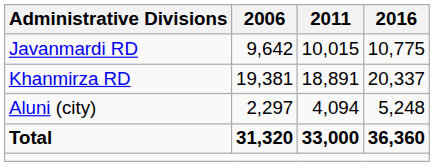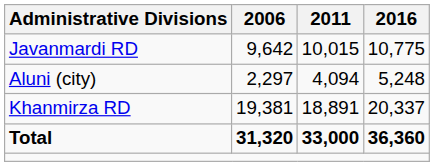rows swapped: Khanmirza RD <-> Aluni (city)
